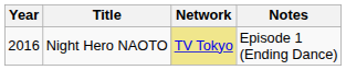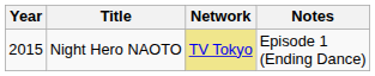Night Hero NAOTO | Year: 2016 -> 2015
